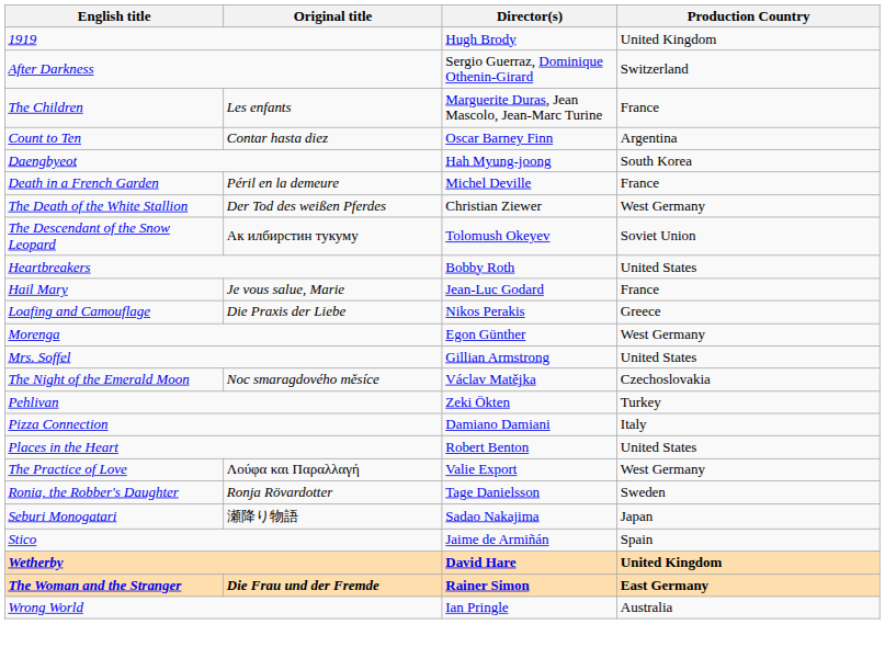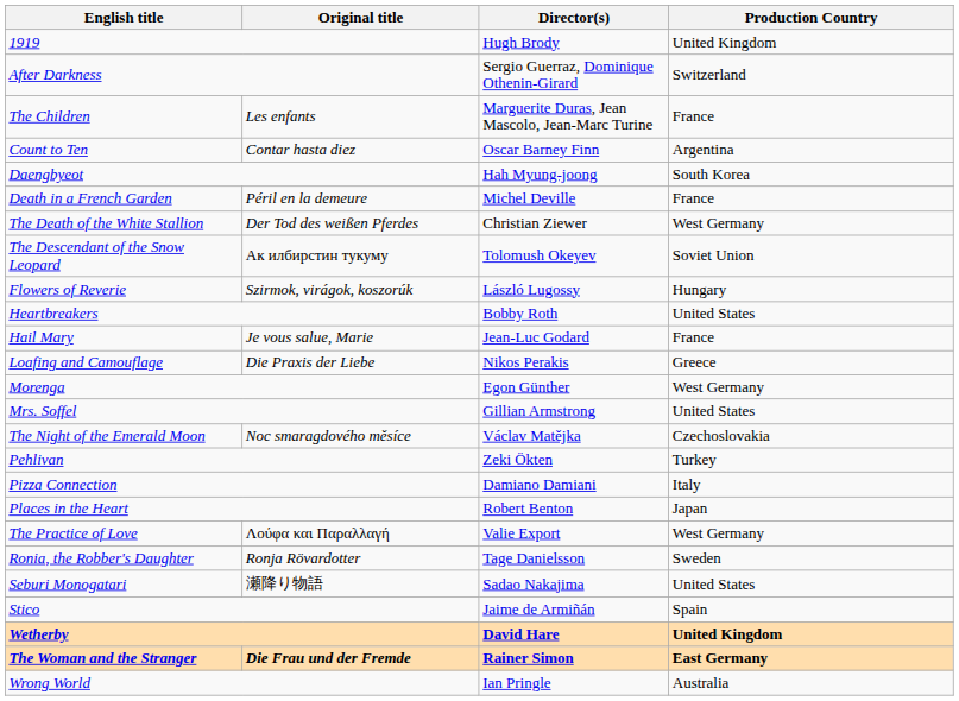+ row: Flowers of Reverie | Szirmok, virágok, koszorúk | László Lugossy | Hungary
Places in the Heart | Production Country: United States -> Japan
Seburi Monogatari | Production Country: Japan -> United States
